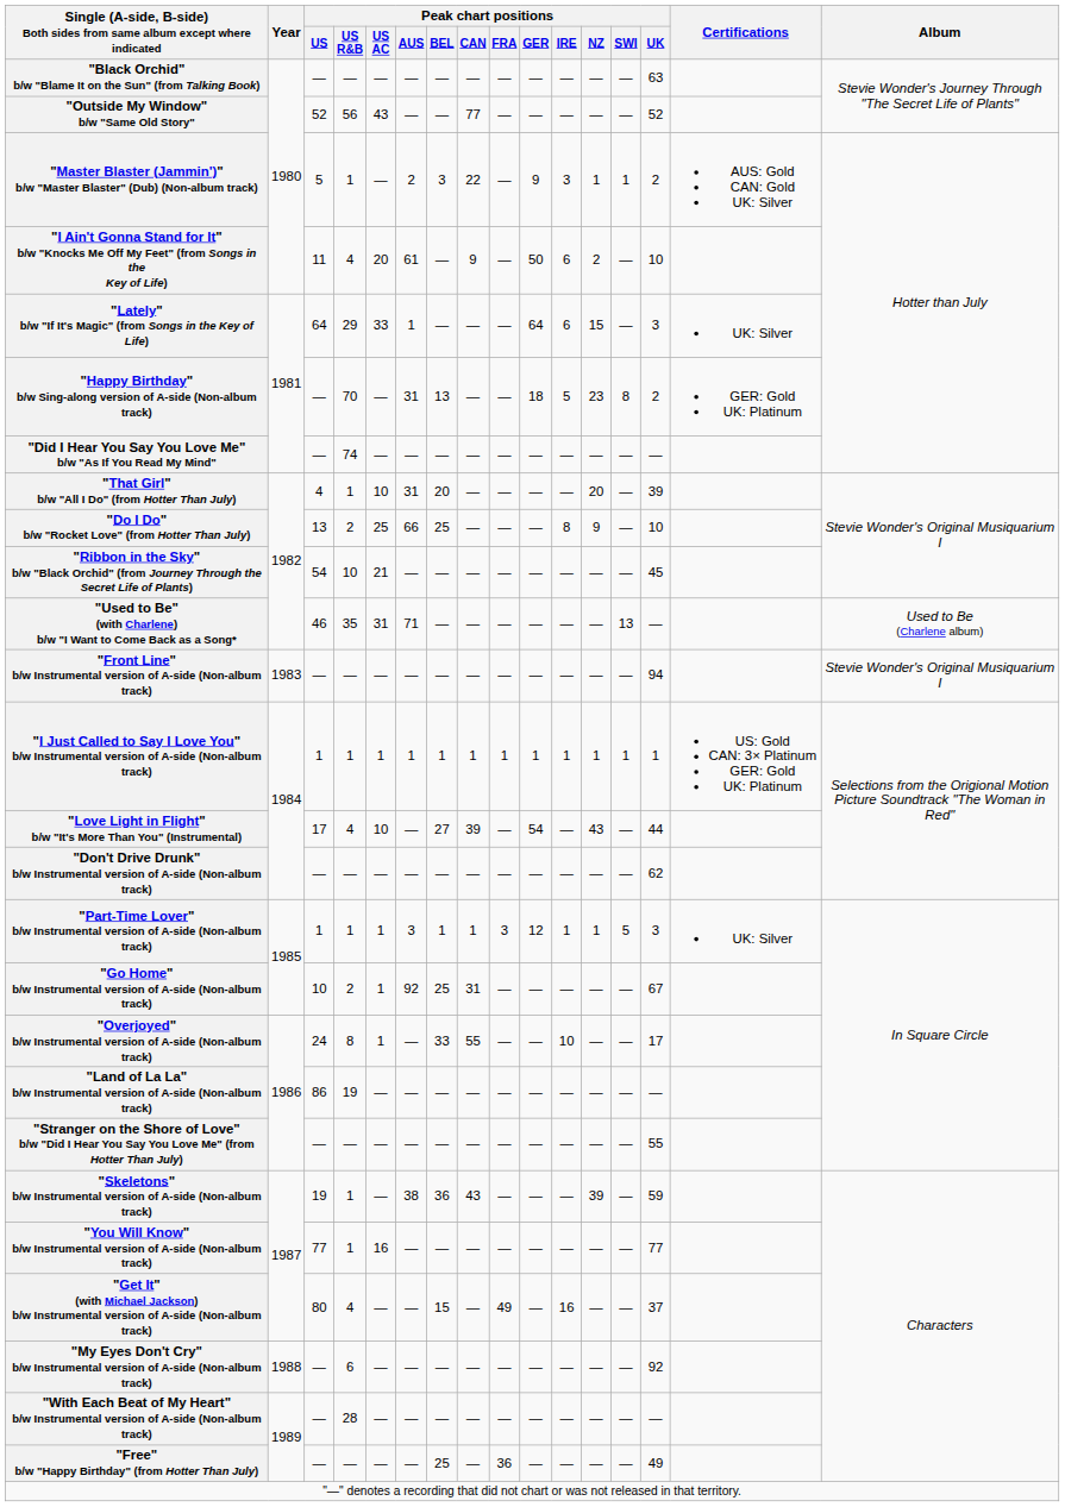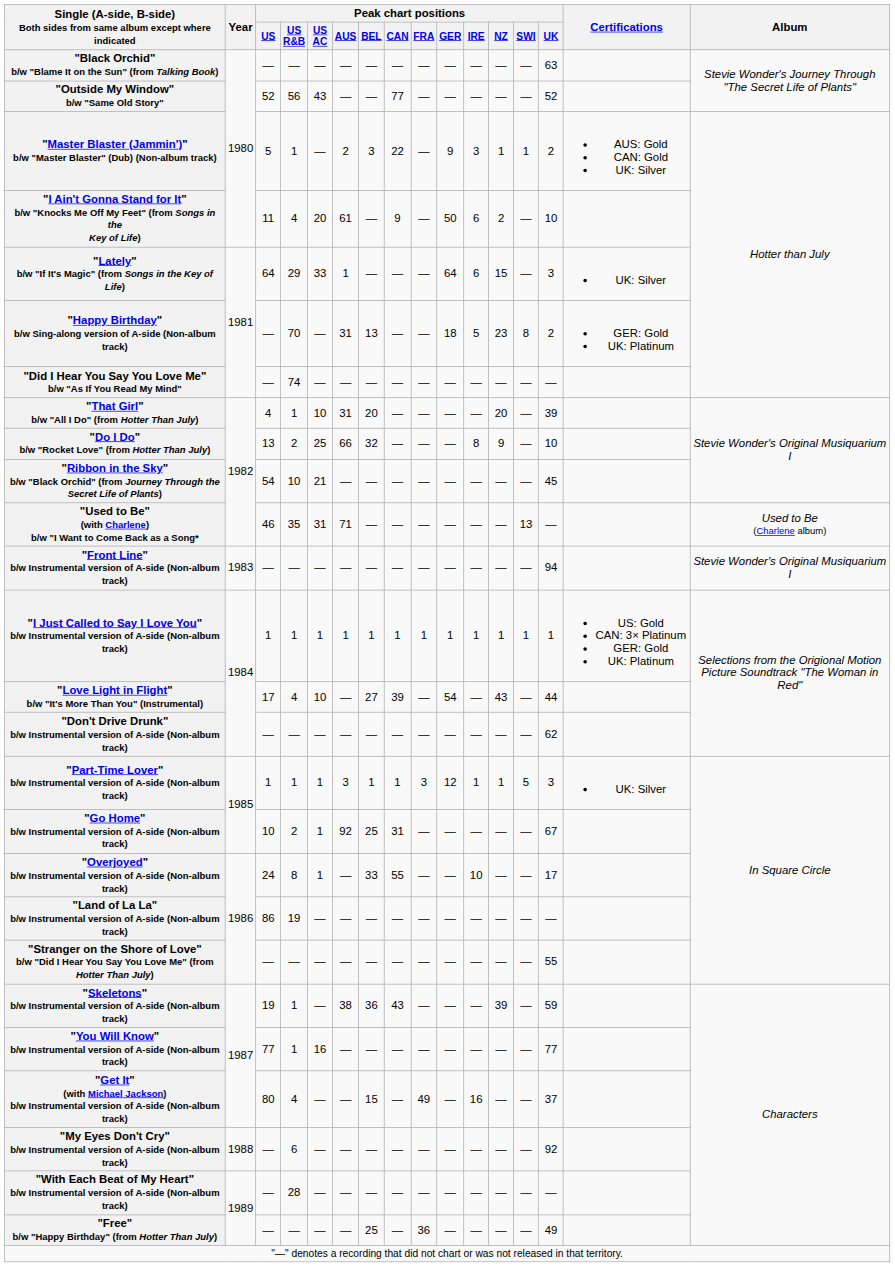"Do I Do" b/w "Rocket Love" (from Hotter Than July) | Peak chart positions / BEL: 25 -> 32
